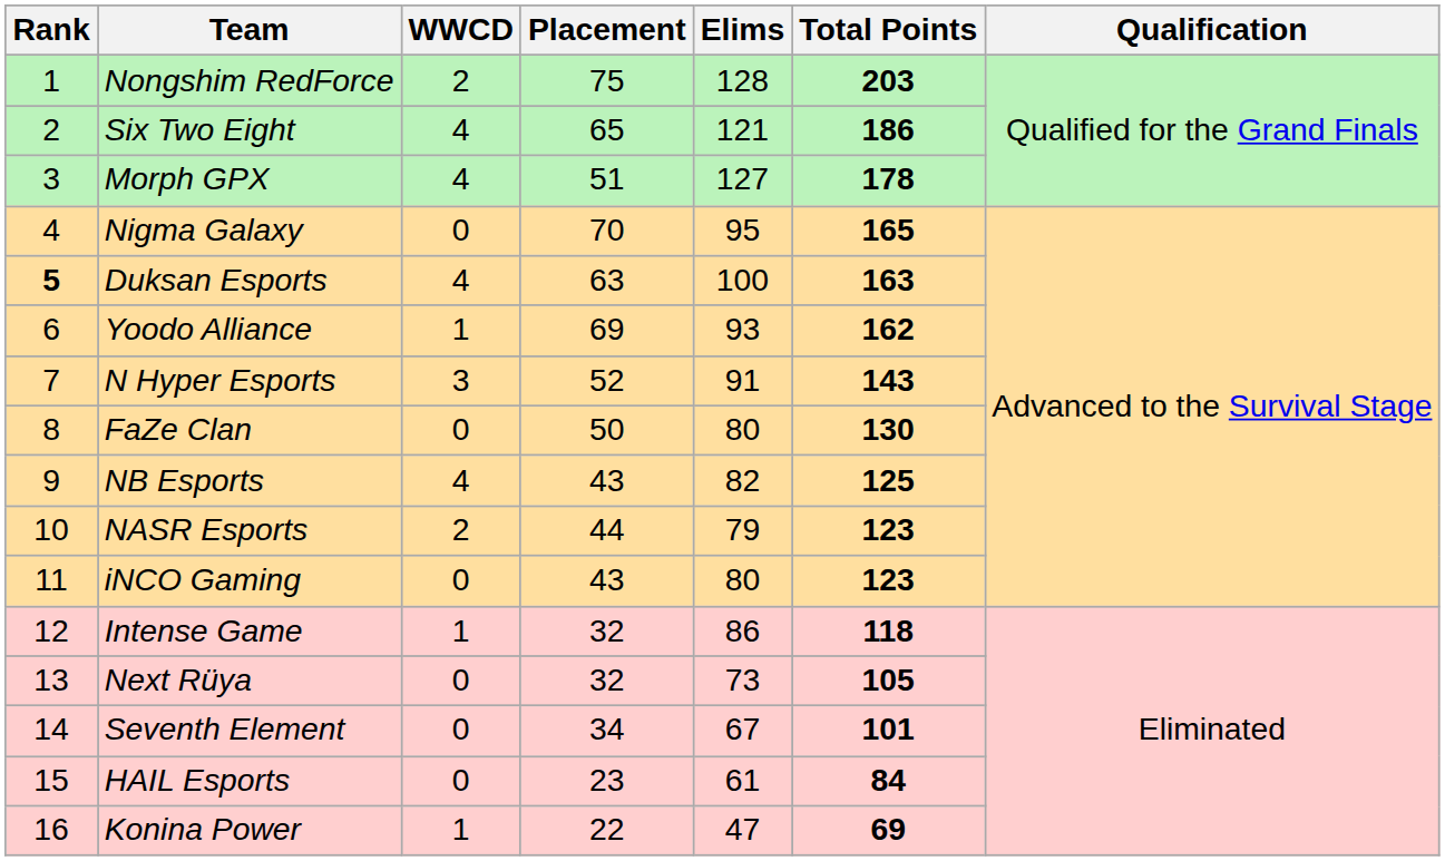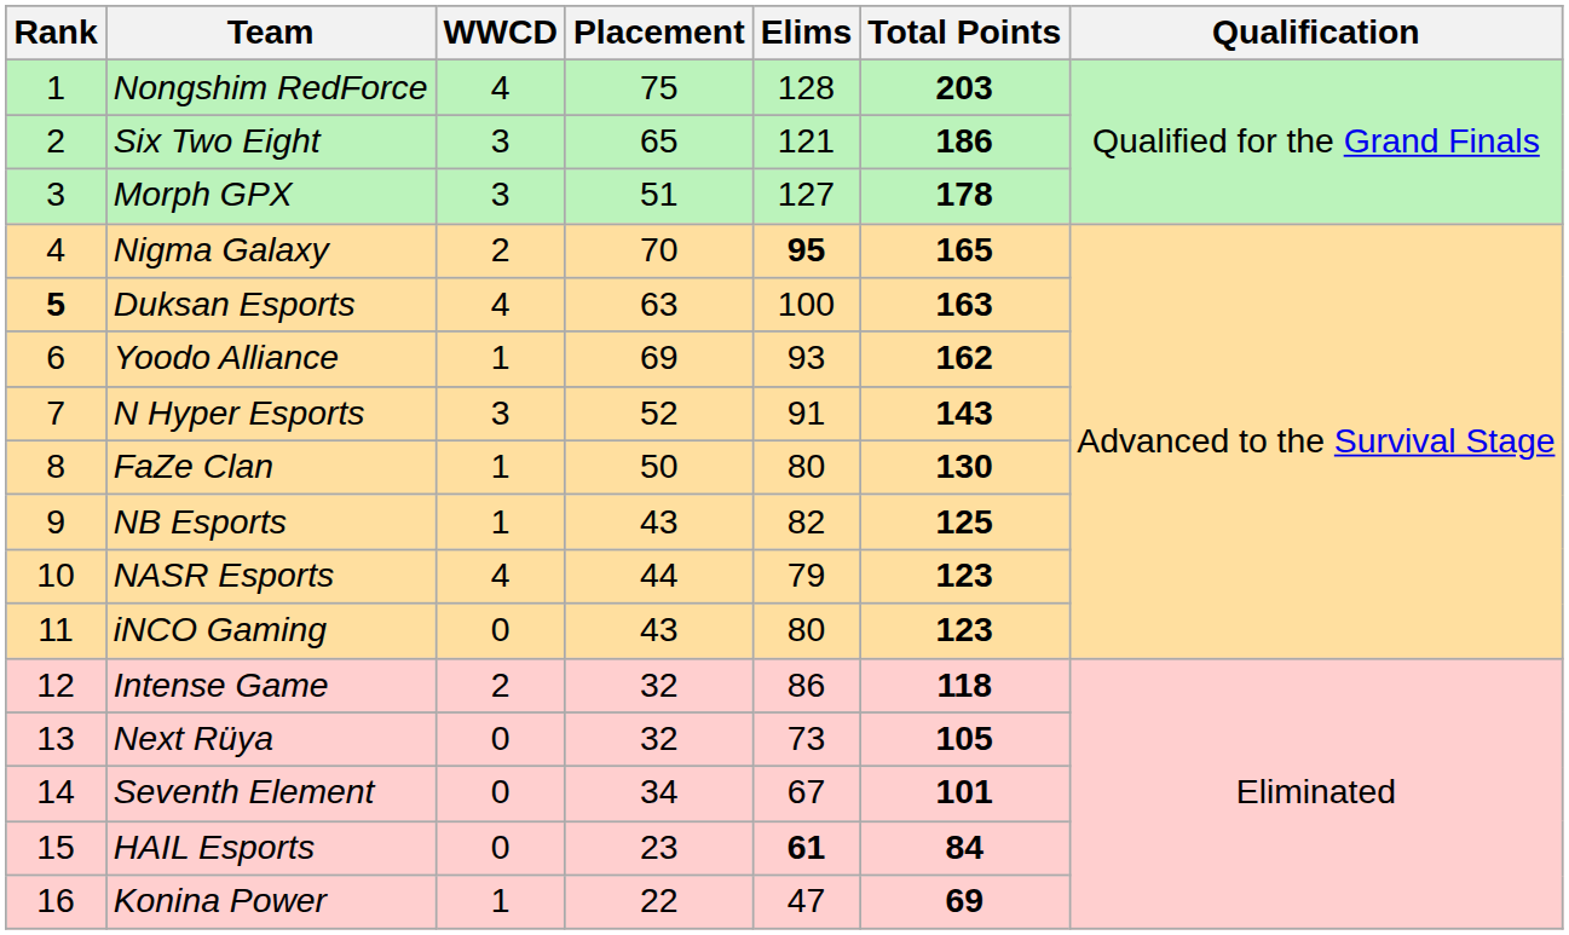Nongshim RedForce | WWCD: 2 -> 4
Six Two Eight | WWCD: 4 -> 3
Morph GPX | WWCD: 4 -> 3
Nigma Galaxy | WWCD: 0 -> 2
Nigma Galaxy | Elims: normal -> bold
FaZe Clan | WWCD: 0 -> 1
NB Esports | WWCD: 4 -> 1
NASR Esports | WWCD: 2 -> 4
Intense Game | WWCD: 1 -> 2
HAIL Esports | Elims: normal -> bold
